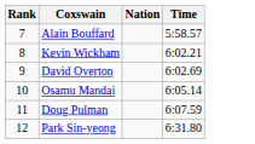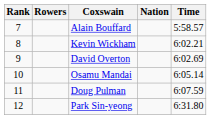+ column: Rowers
